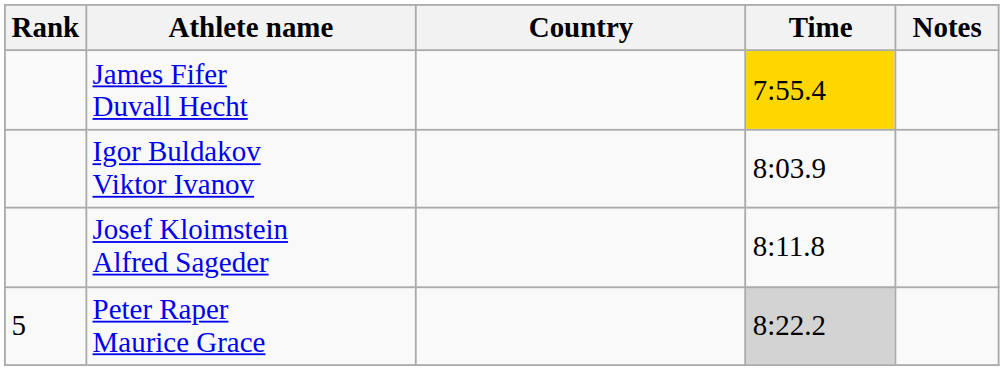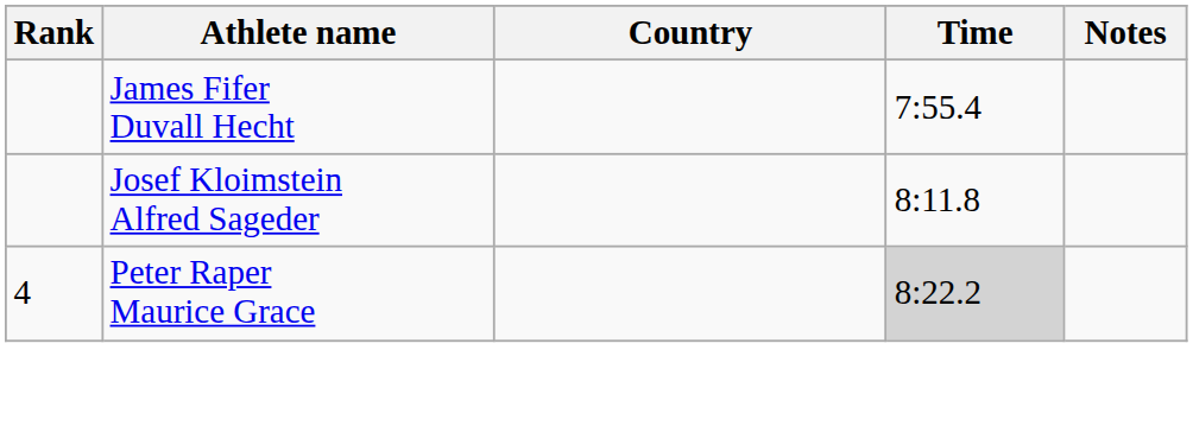James Fifer Duvall Hecht | Time: gold background -> no background
- row: Igor Buldakov Viktor Ivanov | 8:03.9
Peter Raper Maurice Grace | Rank: 5 -> 4
